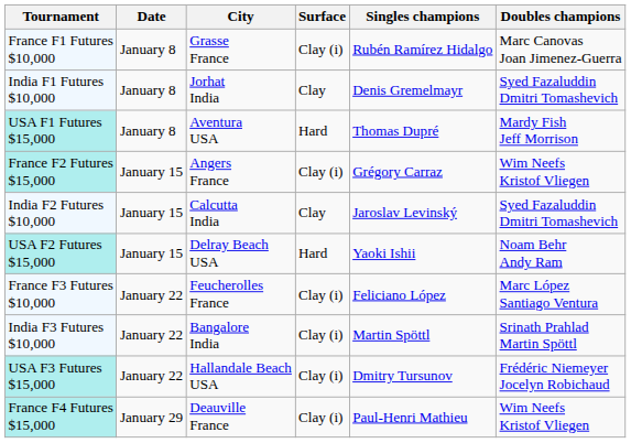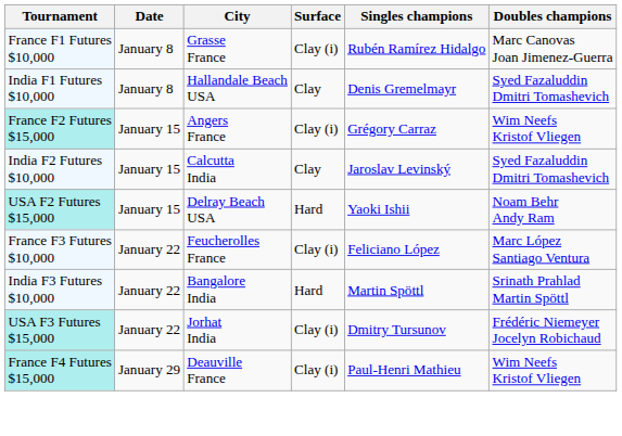India F1 Futures $10,000 | City: Jorhat India -> Hallandale Beach USA
- row: USA F1 Futures $15,000 | January 8 | Aventura USA | Hard | Thomas Dupré | Mardy Fish Jeff Morrison
India F3 Futures $10,000 | Surface: Clay (i) -> Hard
USA F3 Futures $15,000 | City: Hallandale Beach USA -> Jorhat India
